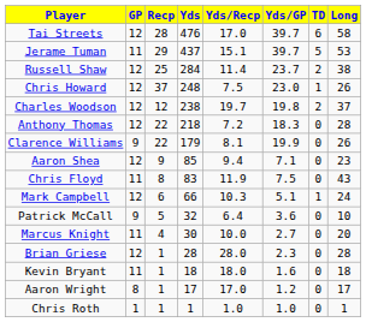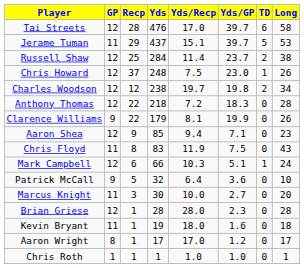Charles Woodson | Long: 37 -> 34
Marcus Knight | Recp: 4 -> 3
Kevin Bryant | Yds: 18 -> 19
